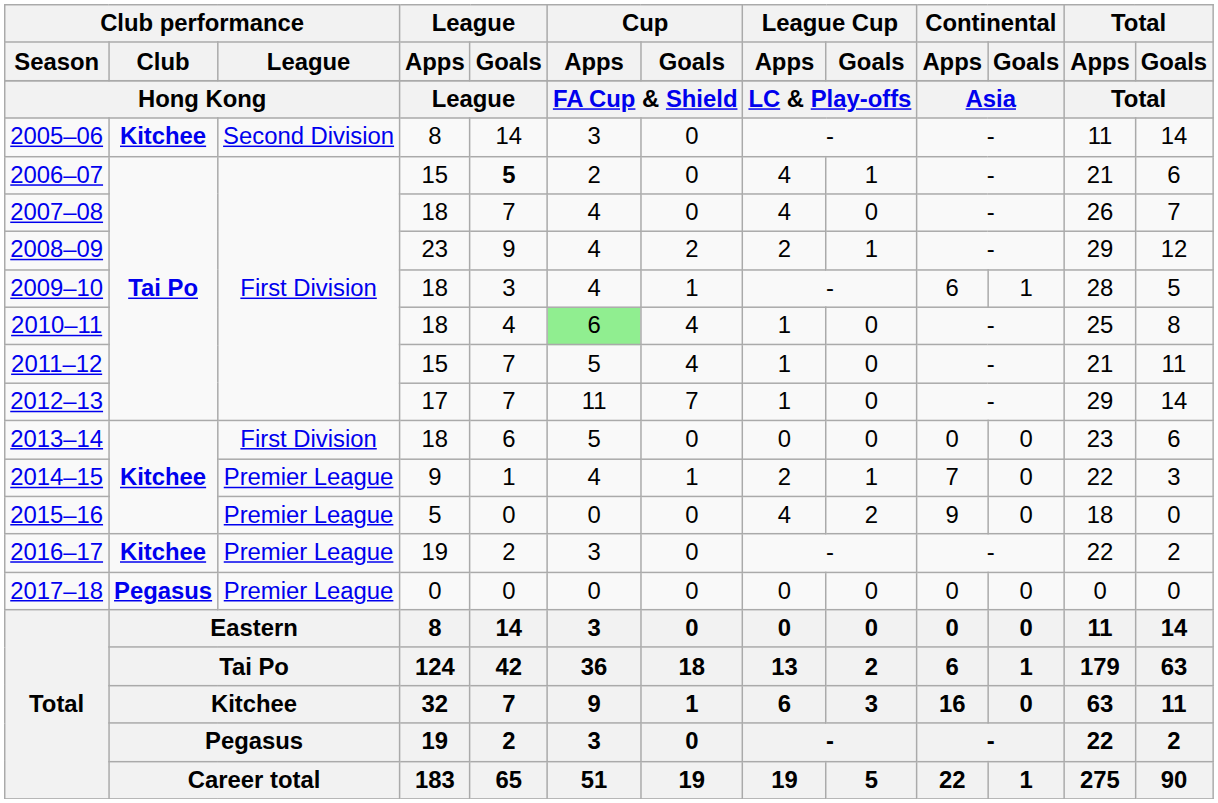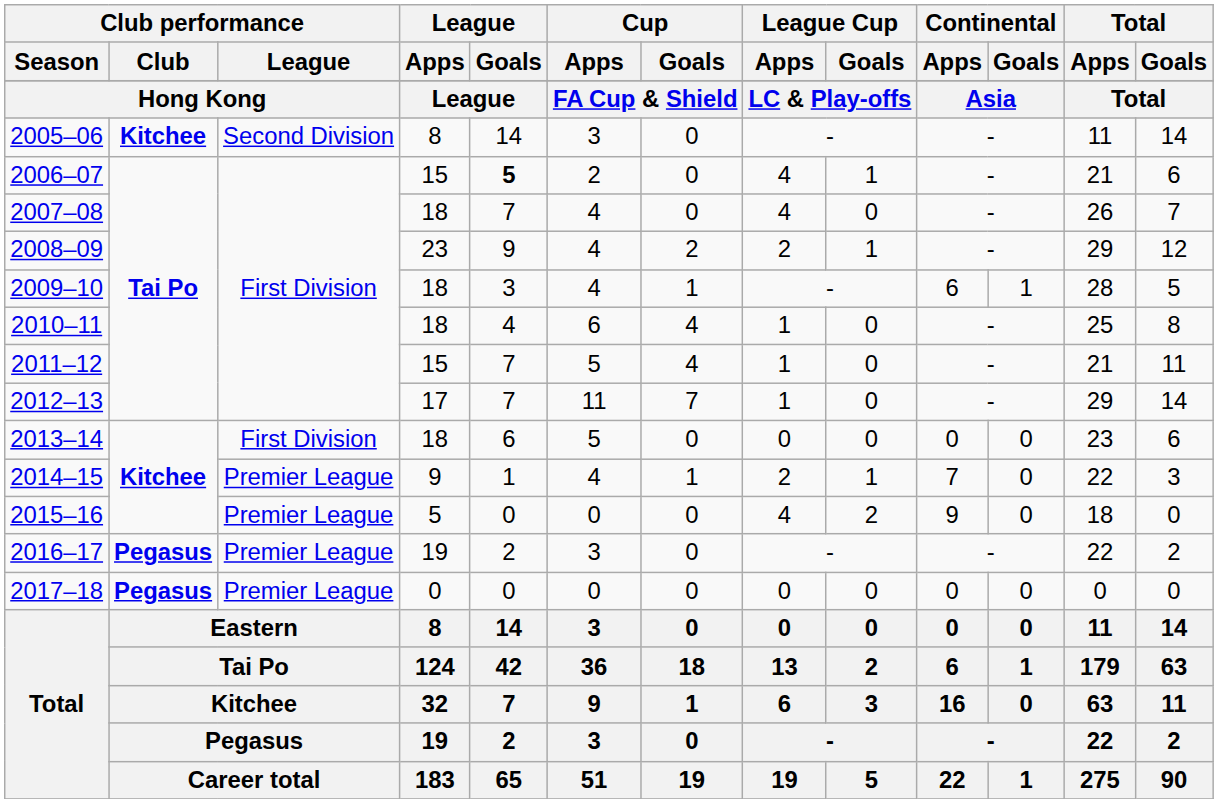2010–11 | Cup / Apps: lightgreen background -> no background
2016–17 | Club performance / Club: Kitchee -> Pegasus
